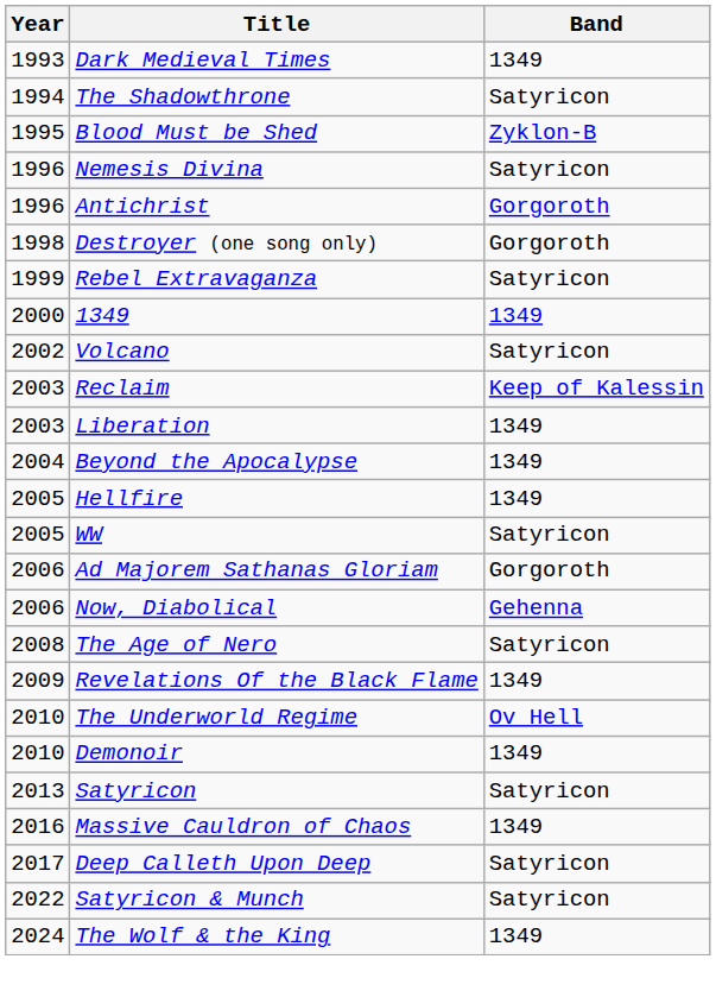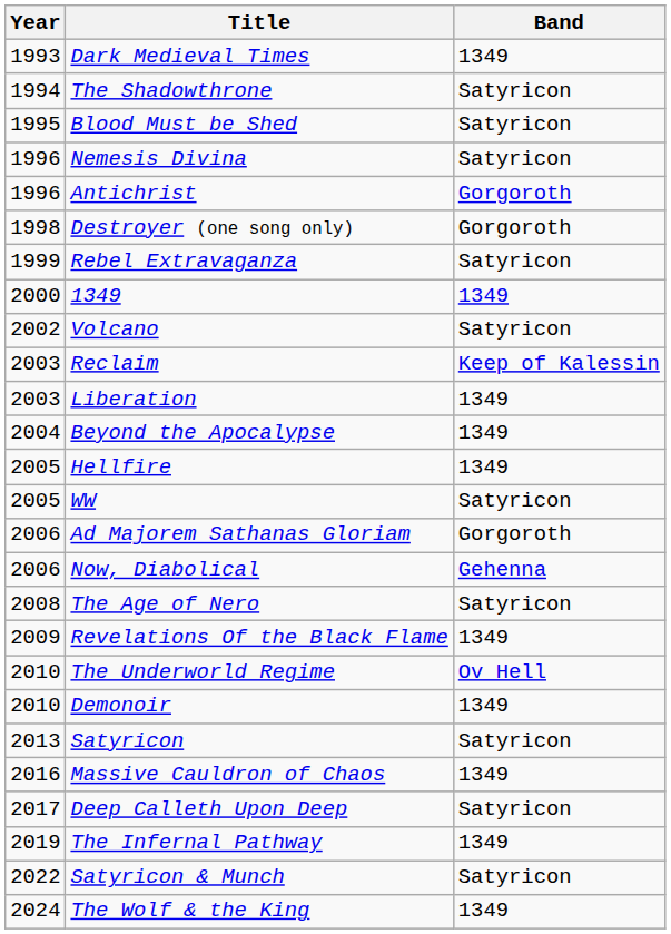Blood Must be Shed | Band: Zyklon-B -> Satyricon
+ row: 2019 | The Infernal Pathway | 1349
